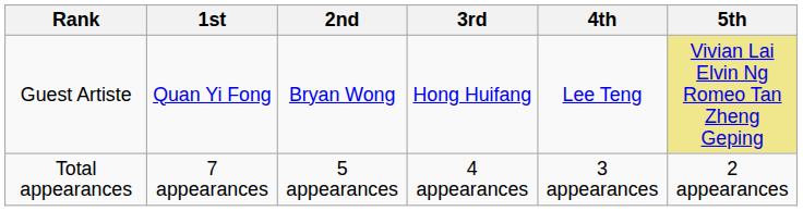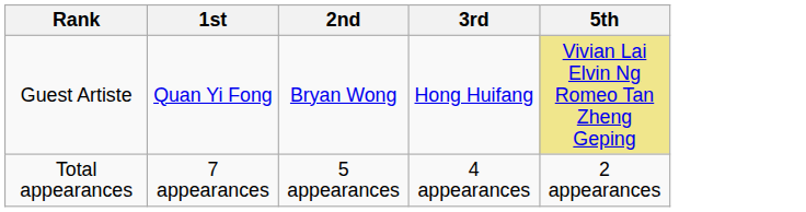- column: 4th | Lee Teng | 3 appearances
